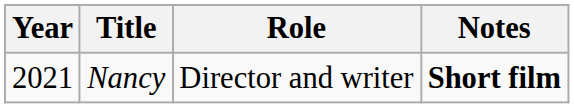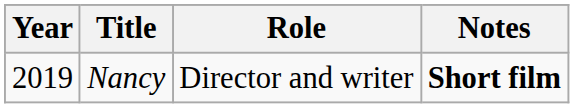Nancy | Year: 2021 -> 2019
